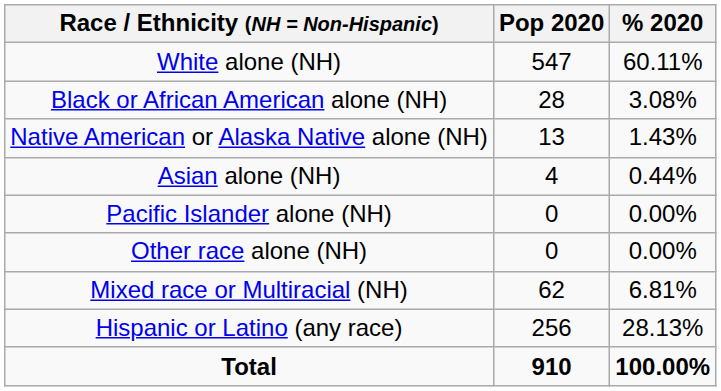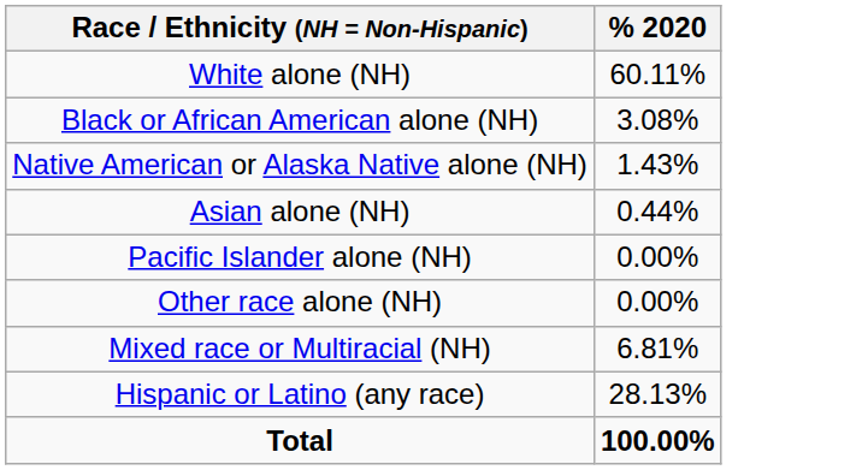- column: Pop 2020 | 547 | 28 | 13 | 4 | 0 | 0 | 62 | 256 | 910
